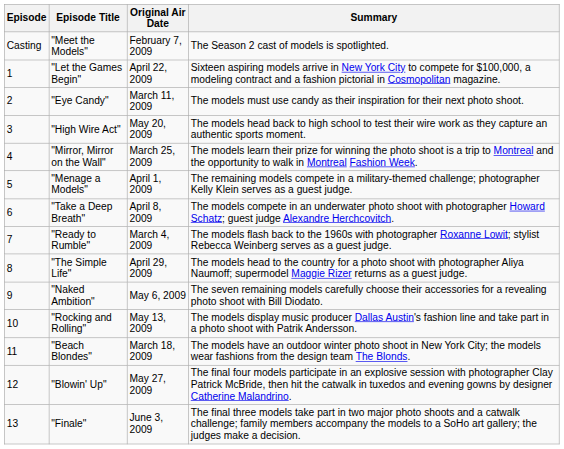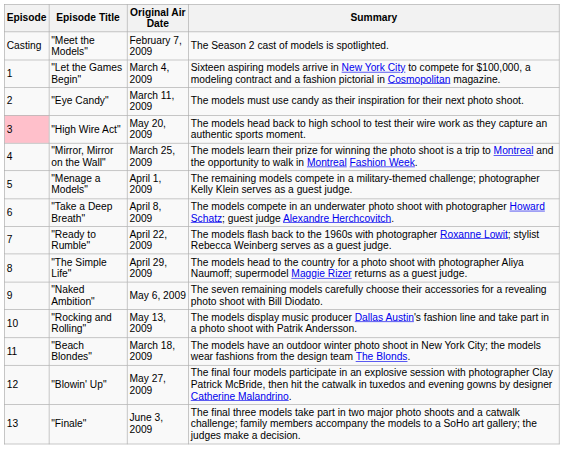"Let the Games Begin" | Original Air Date: April 22, 2009 -> March 4, 2009
"High Wire Act" | Episode: no background -> pink background
"Ready to Rumble" | Original Air Date: March 4, 2009 -> April 22, 2009
